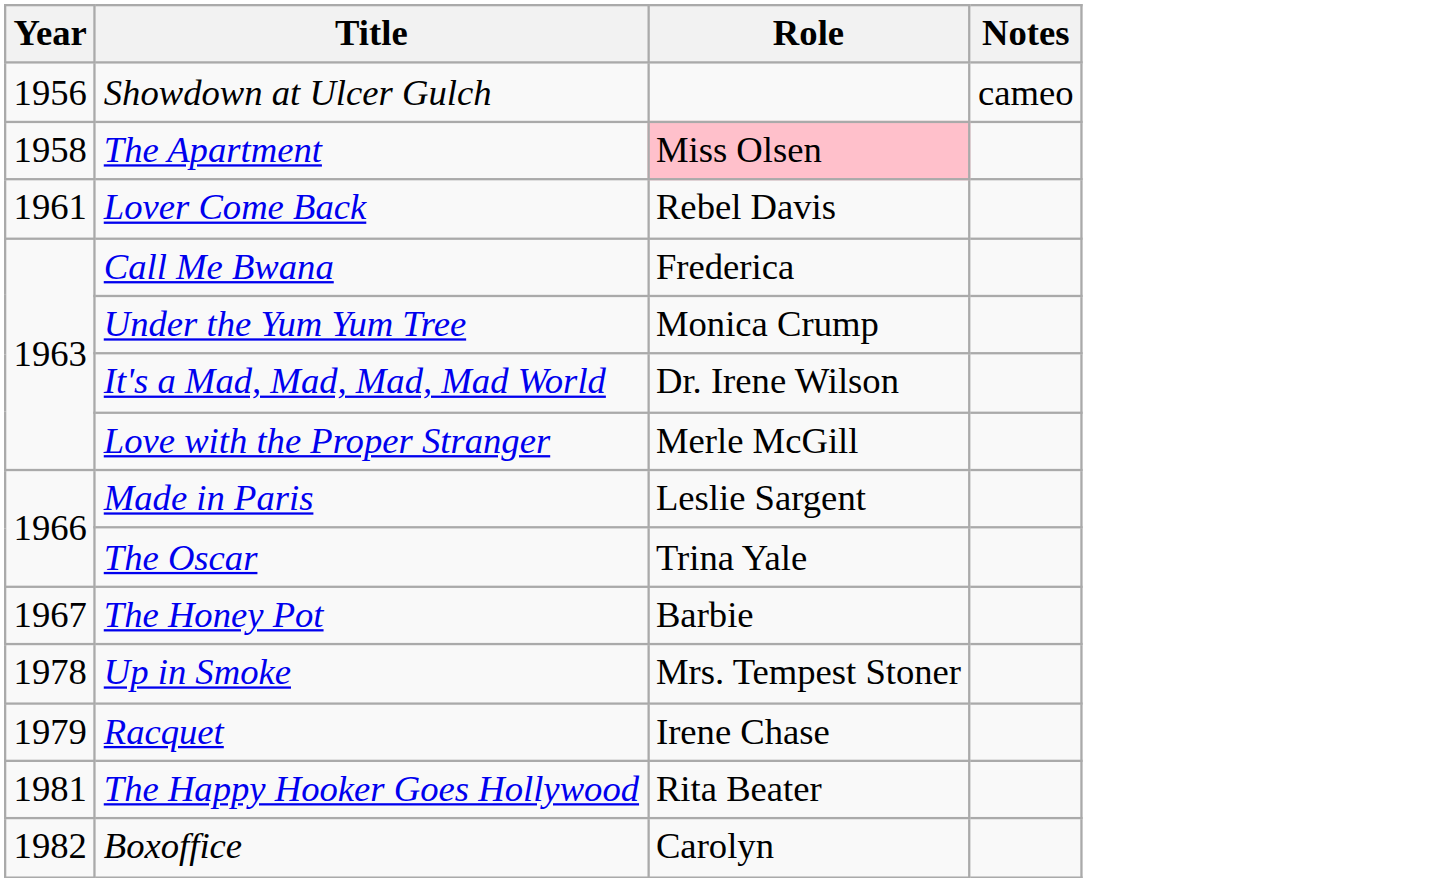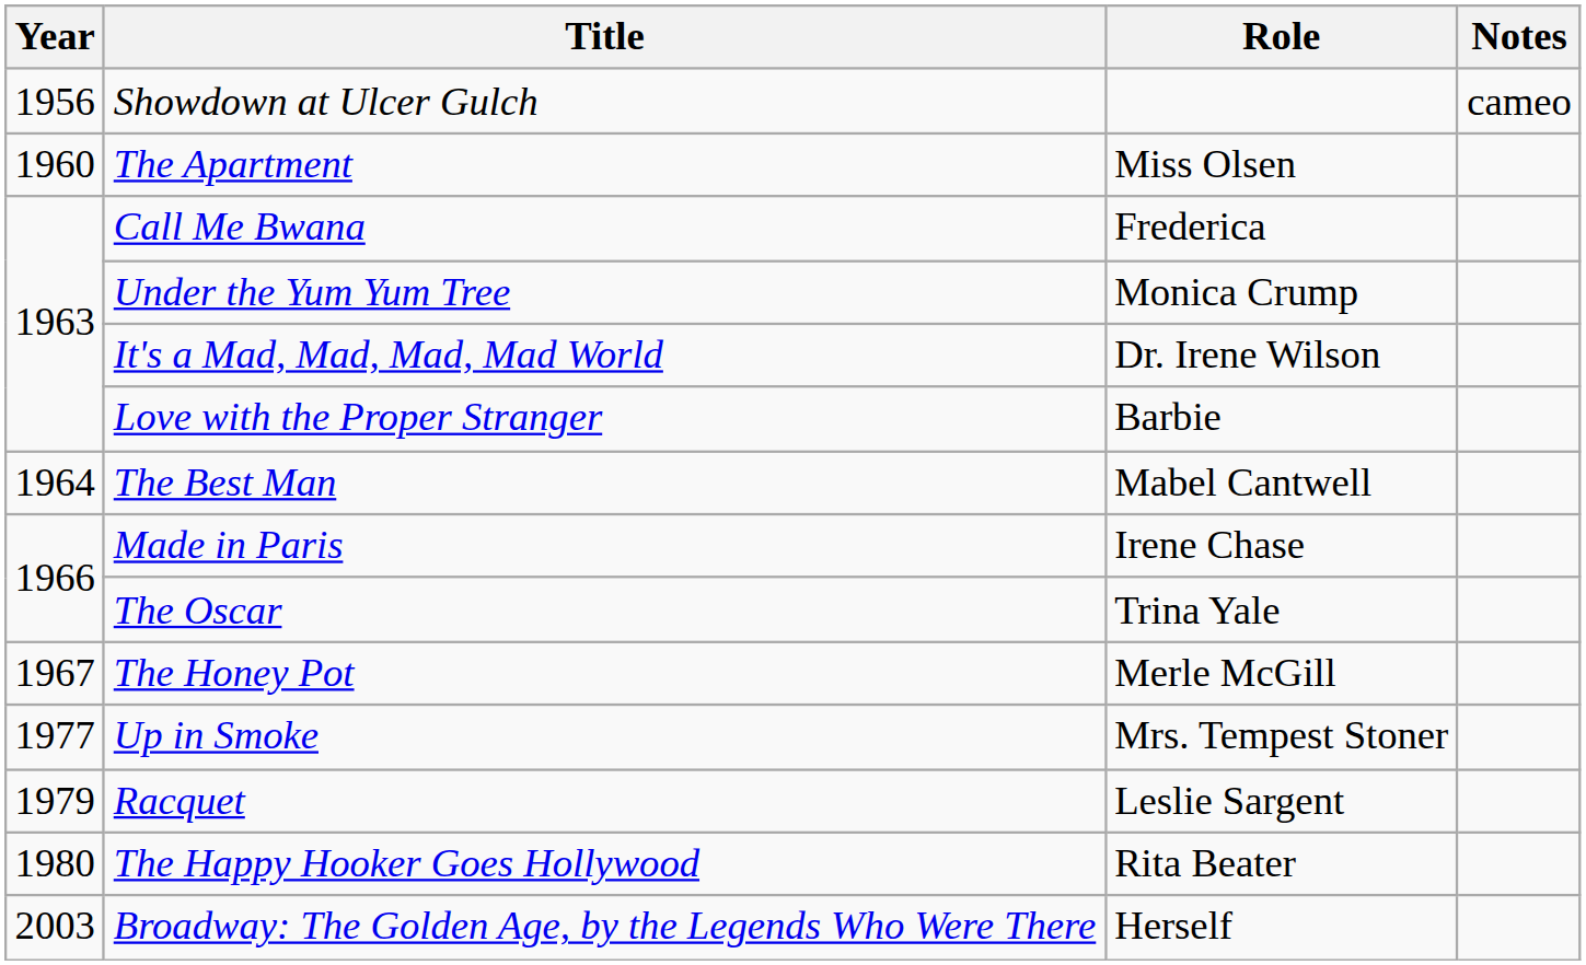The Apartment | Year: 1958 -> 1960
The Apartment | Role: pink background -> no background
- row: 1961 | Lover Come Back | Rebel Davis
Love with the Proper Stranger | Role: Merle McGill -> Barbie
+ row: 1964 | The Best Man | Mabel Cantwell
Made in Paris | Role: Leslie Sargent -> Irene Chase
The Honey Pot | Role: Barbie -> Merle McGill
Up in Smoke | Year: 1978 -> 1977
Racquet | Role: Irene Chase -> Leslie Sargent
The Happy Hooker Goes Hollywood | Year: 1981 -> 1980
- row: 1982 | Boxoffice | Carolyn
+ row: 2003 | Broadway: The Golden Age, by the Legends Who Were There | Herself
